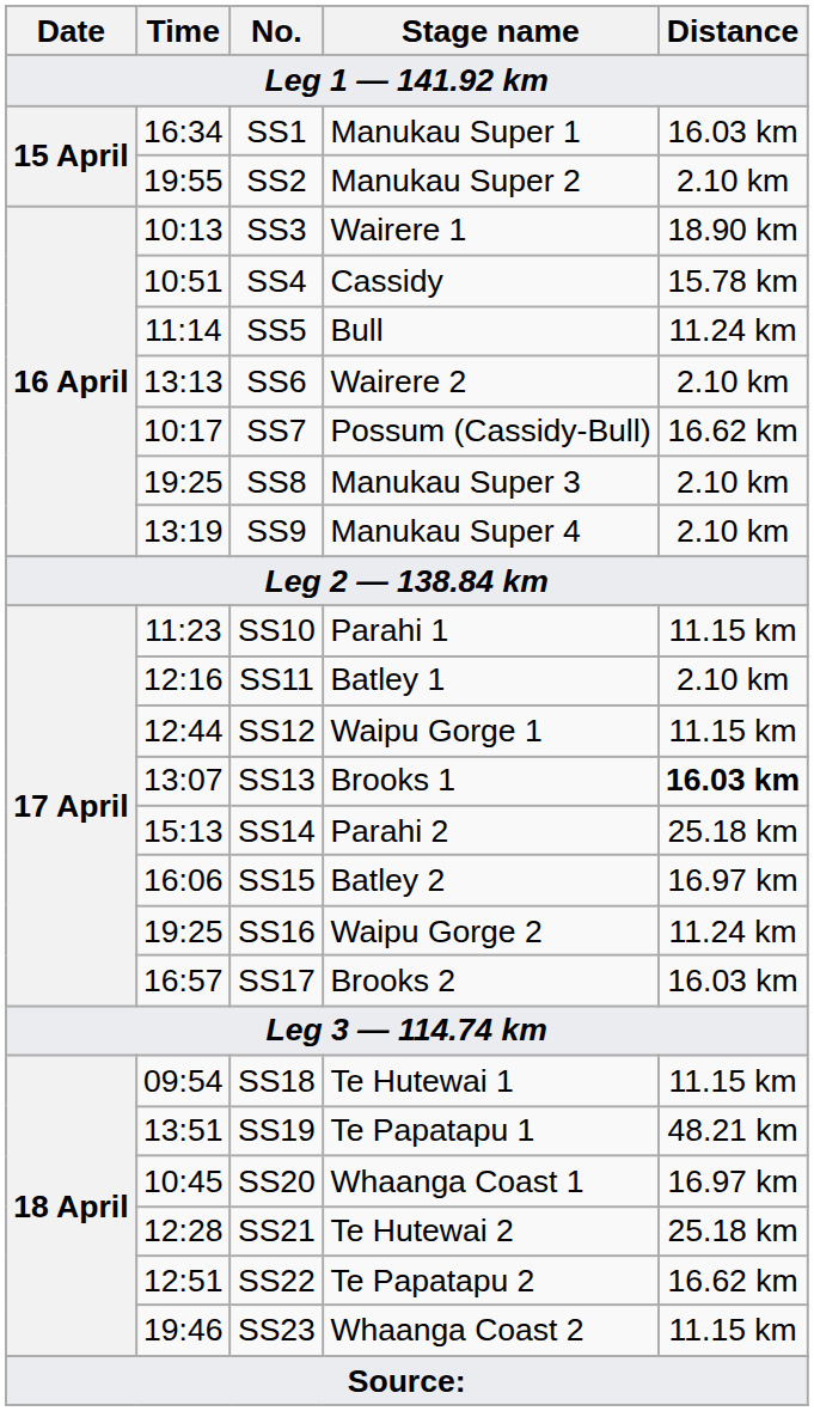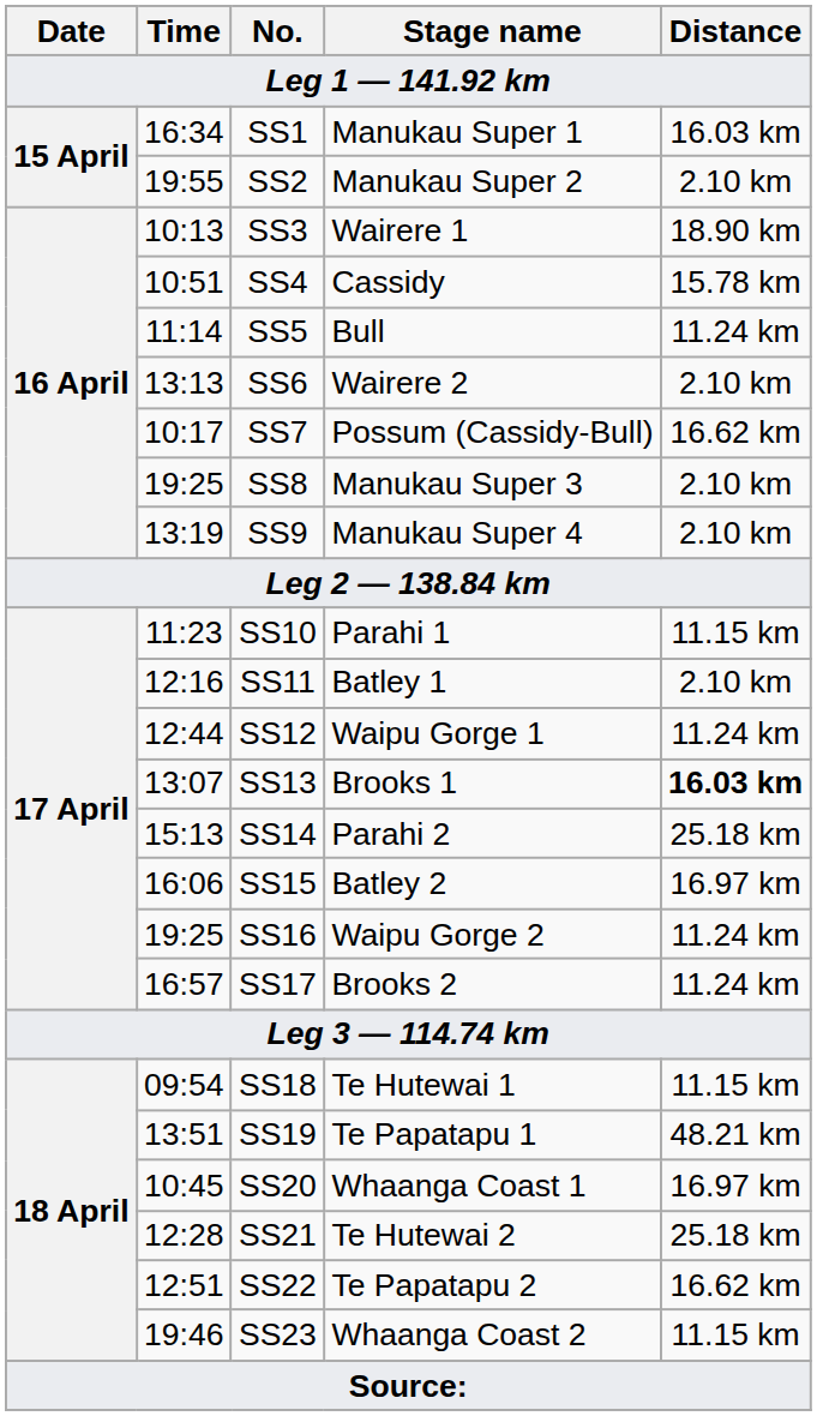SS12 | Distance: 11.15 km -> 11.24 km
SS17 | Distance: 16.03 km -> 11.24 km
